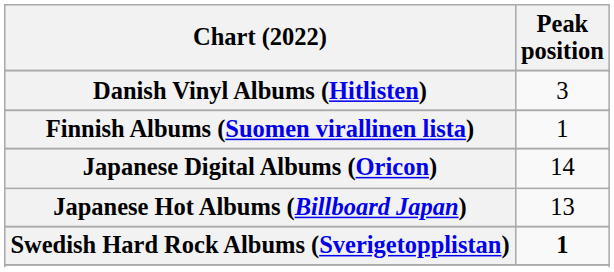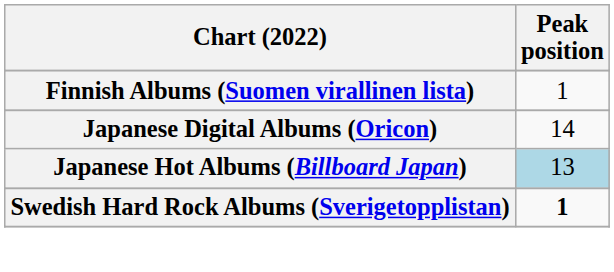- row: Danish Vinyl Albums (Hitlisten) | 3
Japanese Hot Albums (Billboard Japan) | Peak position: no background -> lightblue background
